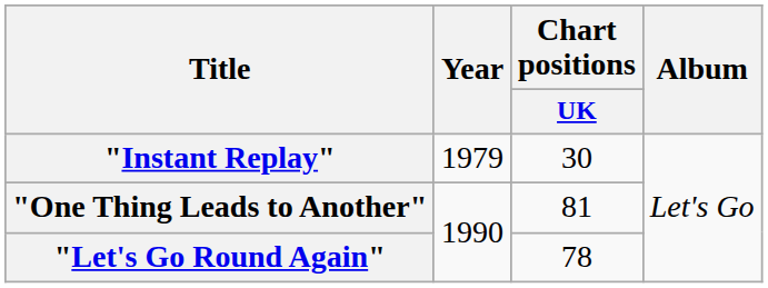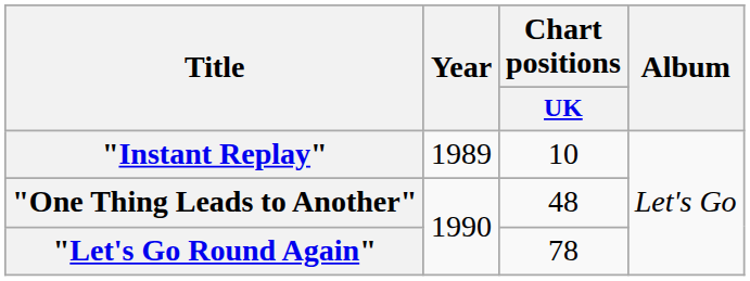"Instant Replay" | Year: 1979 -> 1989
"Instant Replay" | Chart positions / UK: 30 -> 10
"One Thing Leads to Another" | Chart positions / UK: 81 -> 48
